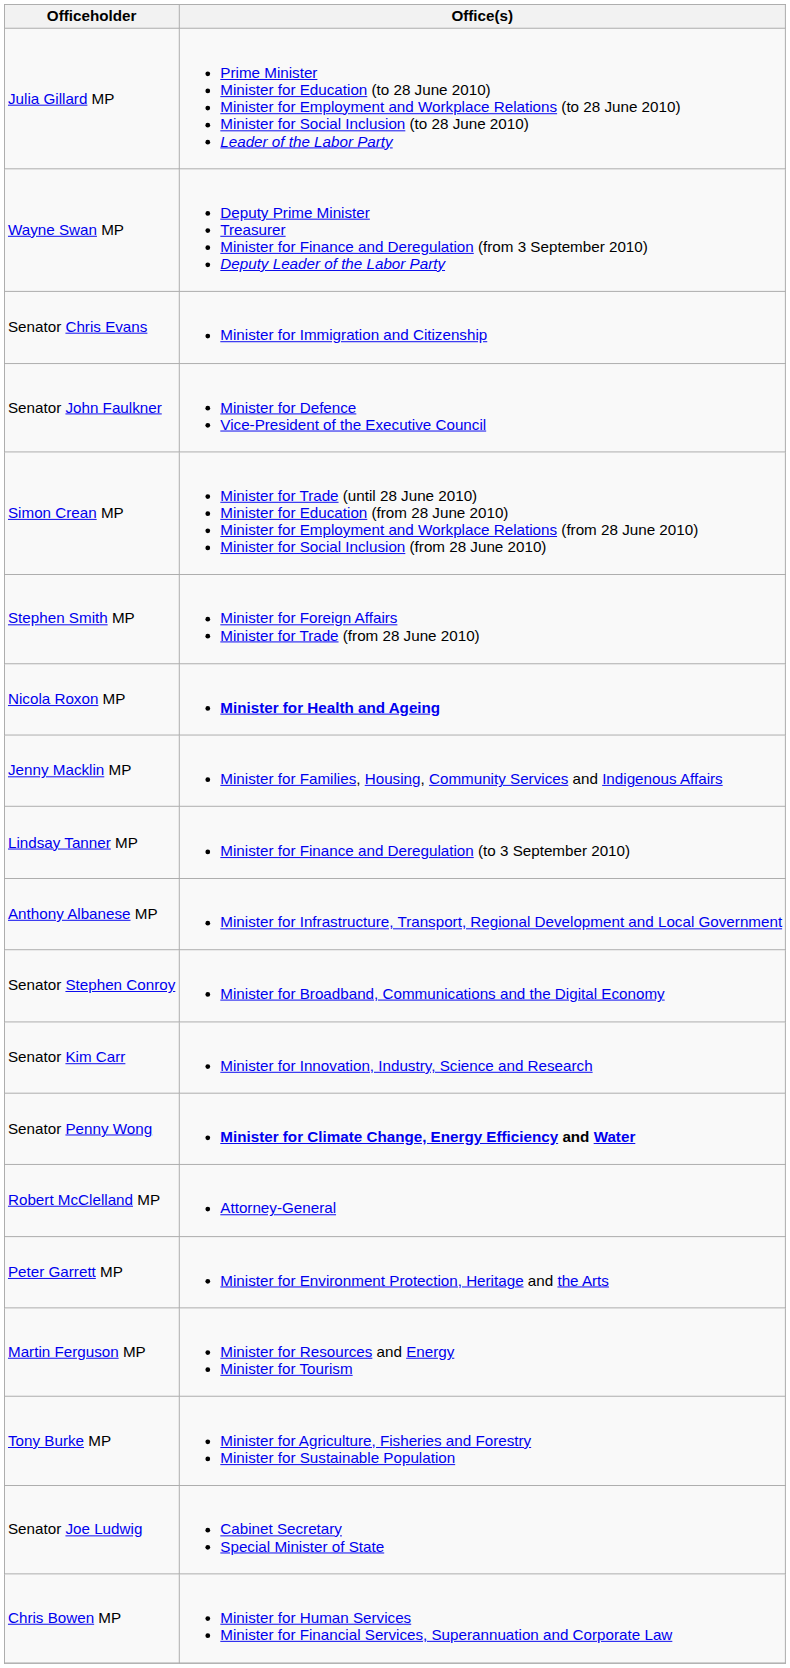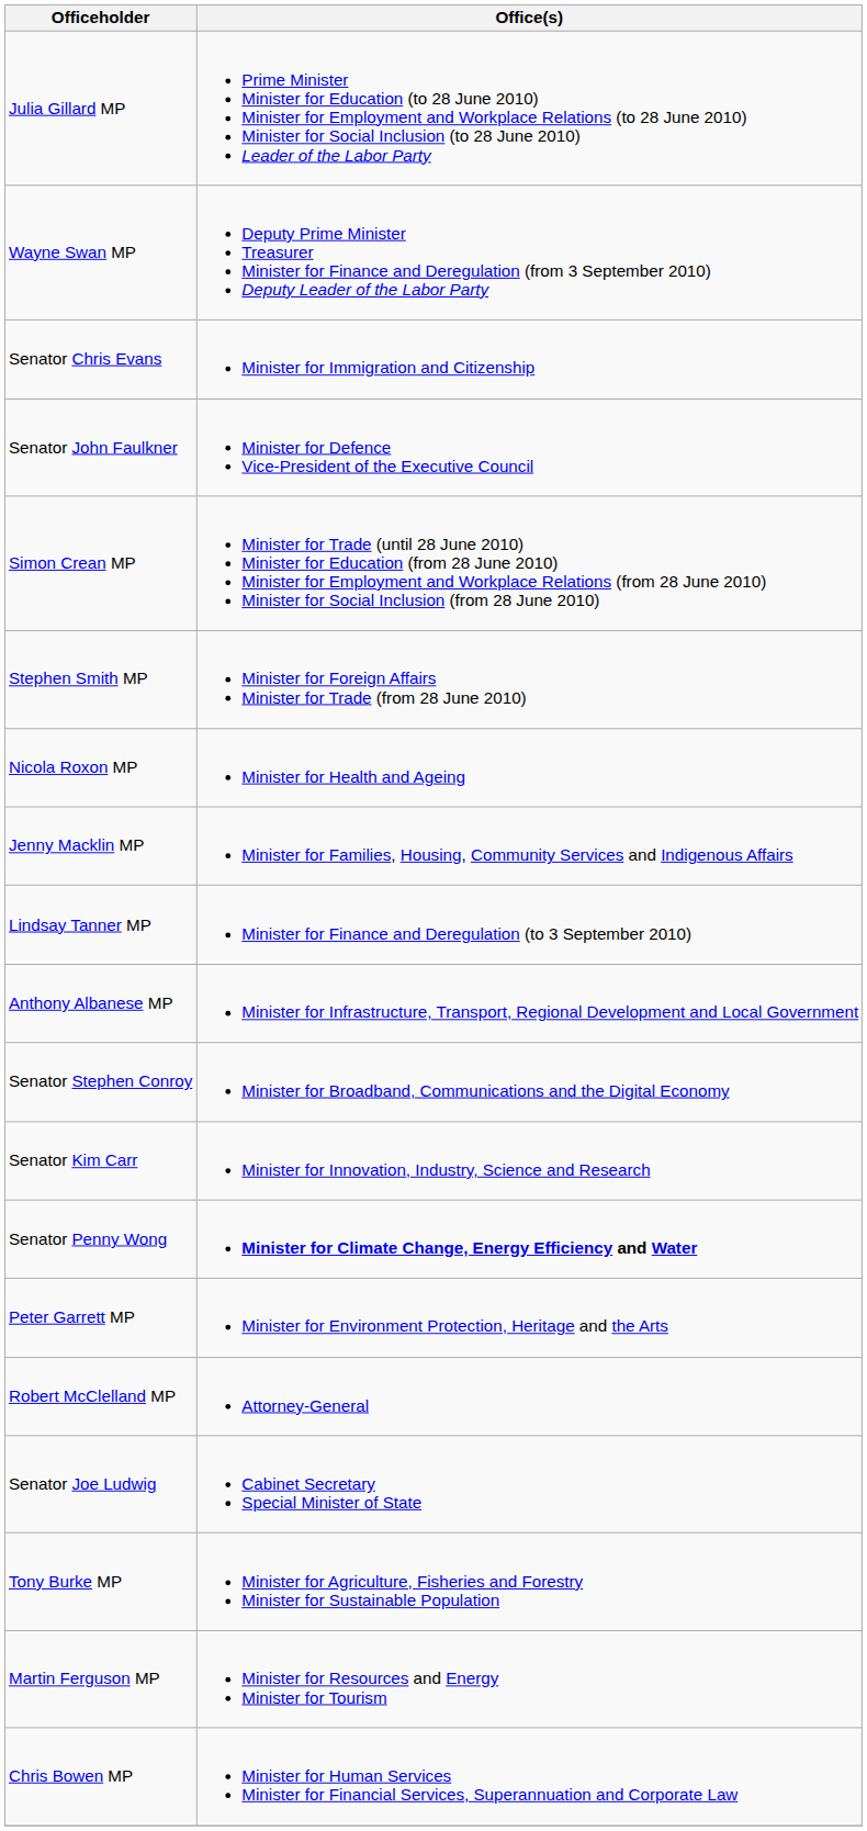Nicola Roxon MP | Office(s): bold -> normal
rows swapped: Peter Garrett MP <-> Robert McClelland MP
rows swapped: Senator Joe Ludwig <-> Martin Ferguson MP
